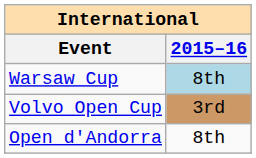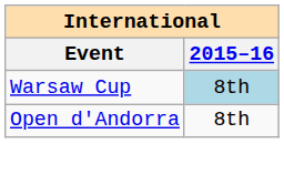- row: Volvo Open Cup | 3rd
